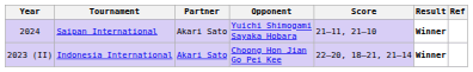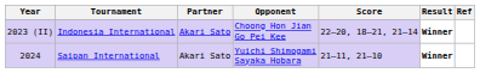rows swapped: 2023 (II) <-> 2024
